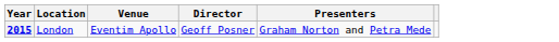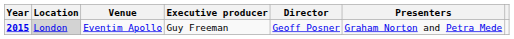+ column: Executive producer | Guy Freeman
2015 | Location: no background -> lightgrey background
